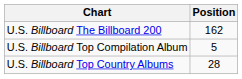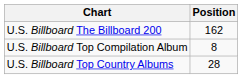U.S. Billboard Top Compilation Album | Position: 5 -> 8
